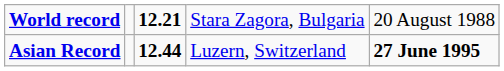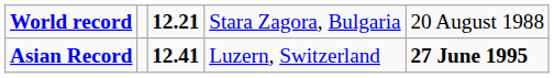Asian Record | column 3: 12.44 -> 12.41
